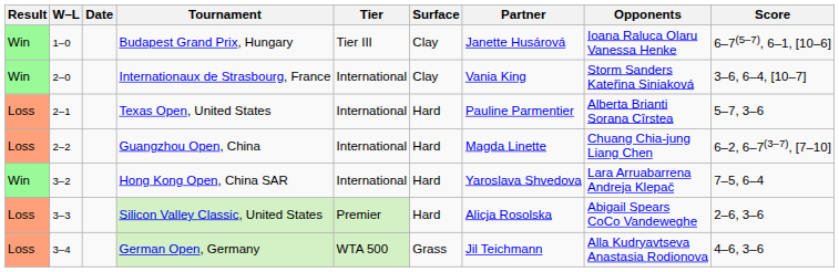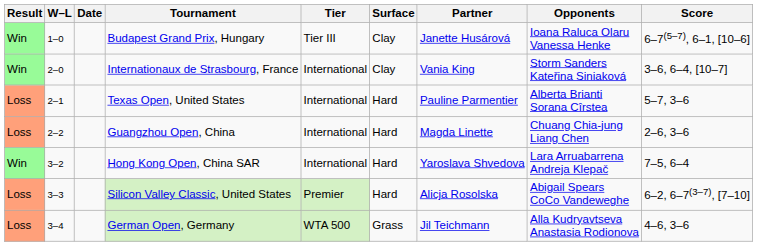Guangzhou Open, China | Score: 6–2, 6–7(3–7), [7–10] -> 2–6, 3–6
Silicon Valley Classic, United States | Score: 2–6, 3–6 -> 6–2, 6–7(3–7), [7–10]
